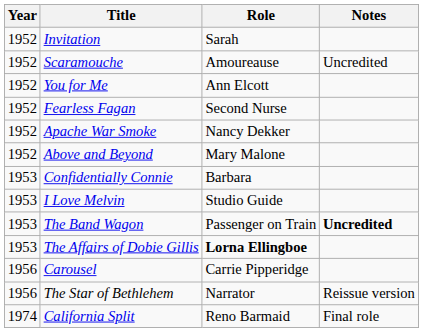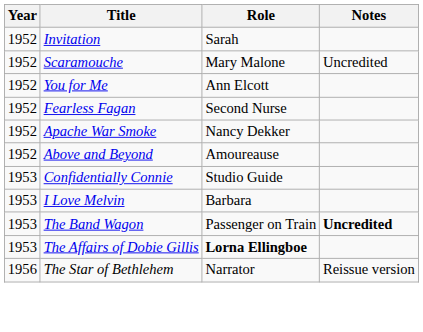Scaramouche | Role: Amoureause -> Mary Malone
Above and Beyond | Role: Mary Malone -> Amoureause
Confidentially Connie | Role: Barbara -> Studio Guide
I Love Melvin | Role: Studio Guide -> Barbara
- row: 1956 | Carousel | Carrie Pipperidge
- row: 1974 | California Split | Reno Barmaid | Final role
